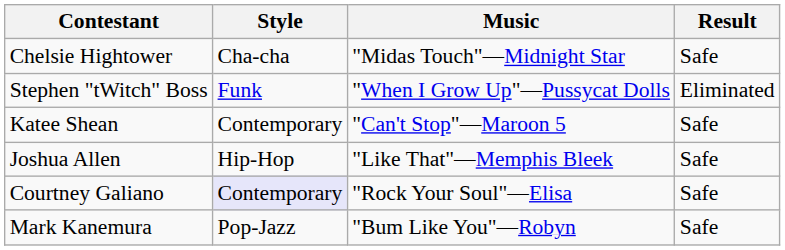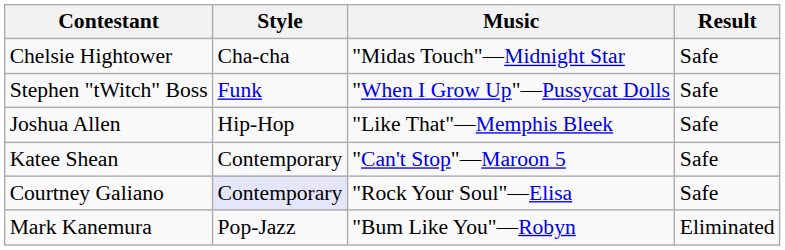Stephen "tWitch" Boss | Result: Eliminated -> Safe
rows swapped: Katee Shean <-> Joshua Allen
Mark Kanemura | Result: Safe -> Eliminated
